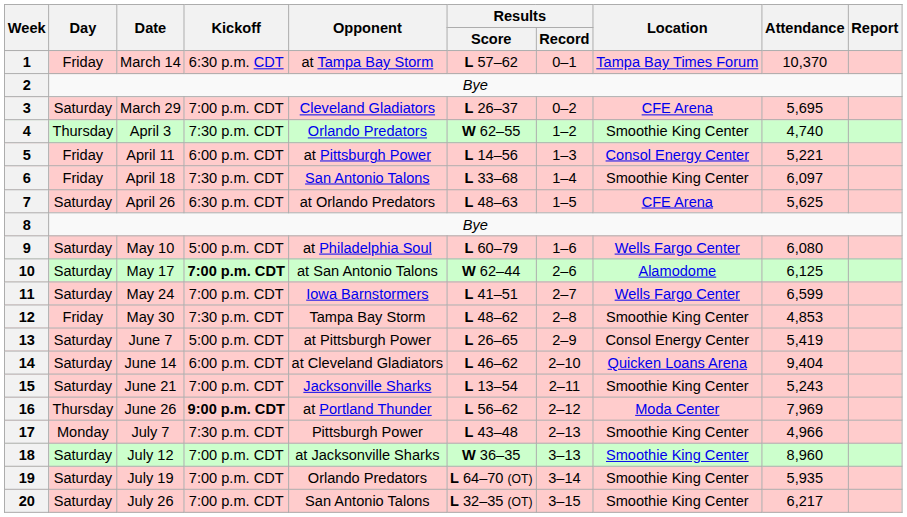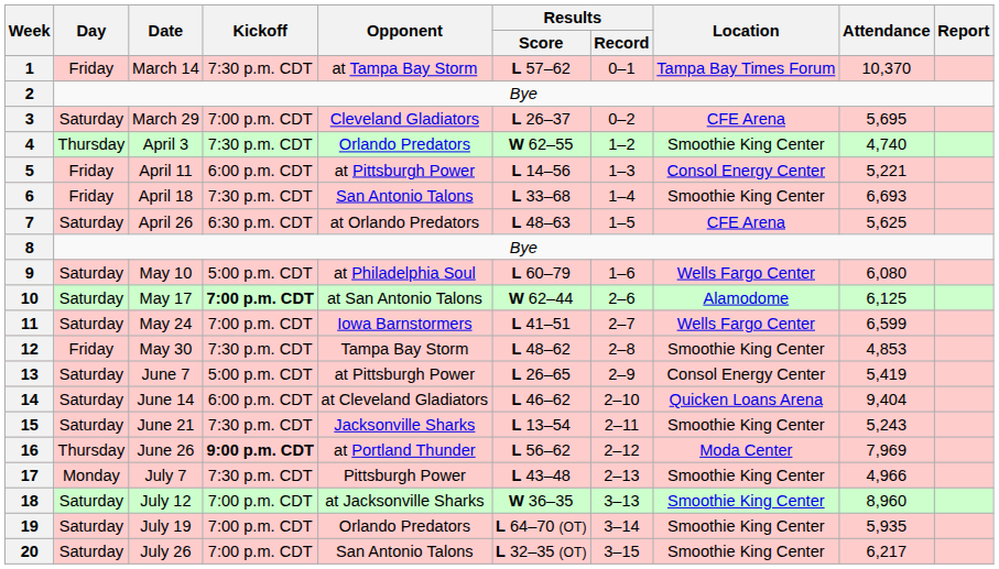1 | Kickoff: 6:30 p.m. CDT -> 7:30 p.m. CDT
6 | Attendance: 6,097 -> 6,693
15 | Kickoff: 7:00 p.m. CDT -> 7:30 p.m. CDT
